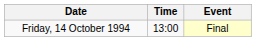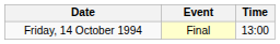columns swapped: Time <-> Event
